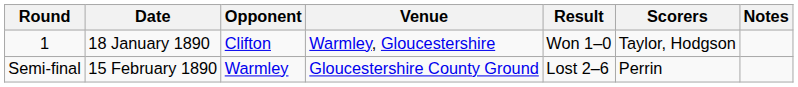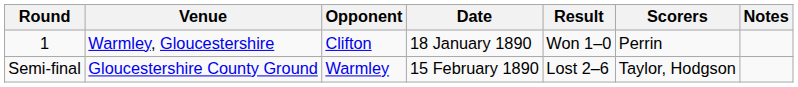columns swapped: Date <-> Venue
1 | Scorers: Taylor, Hodgson -> Perrin
Semi-final | Scorers: Perrin -> Taylor, Hodgson
